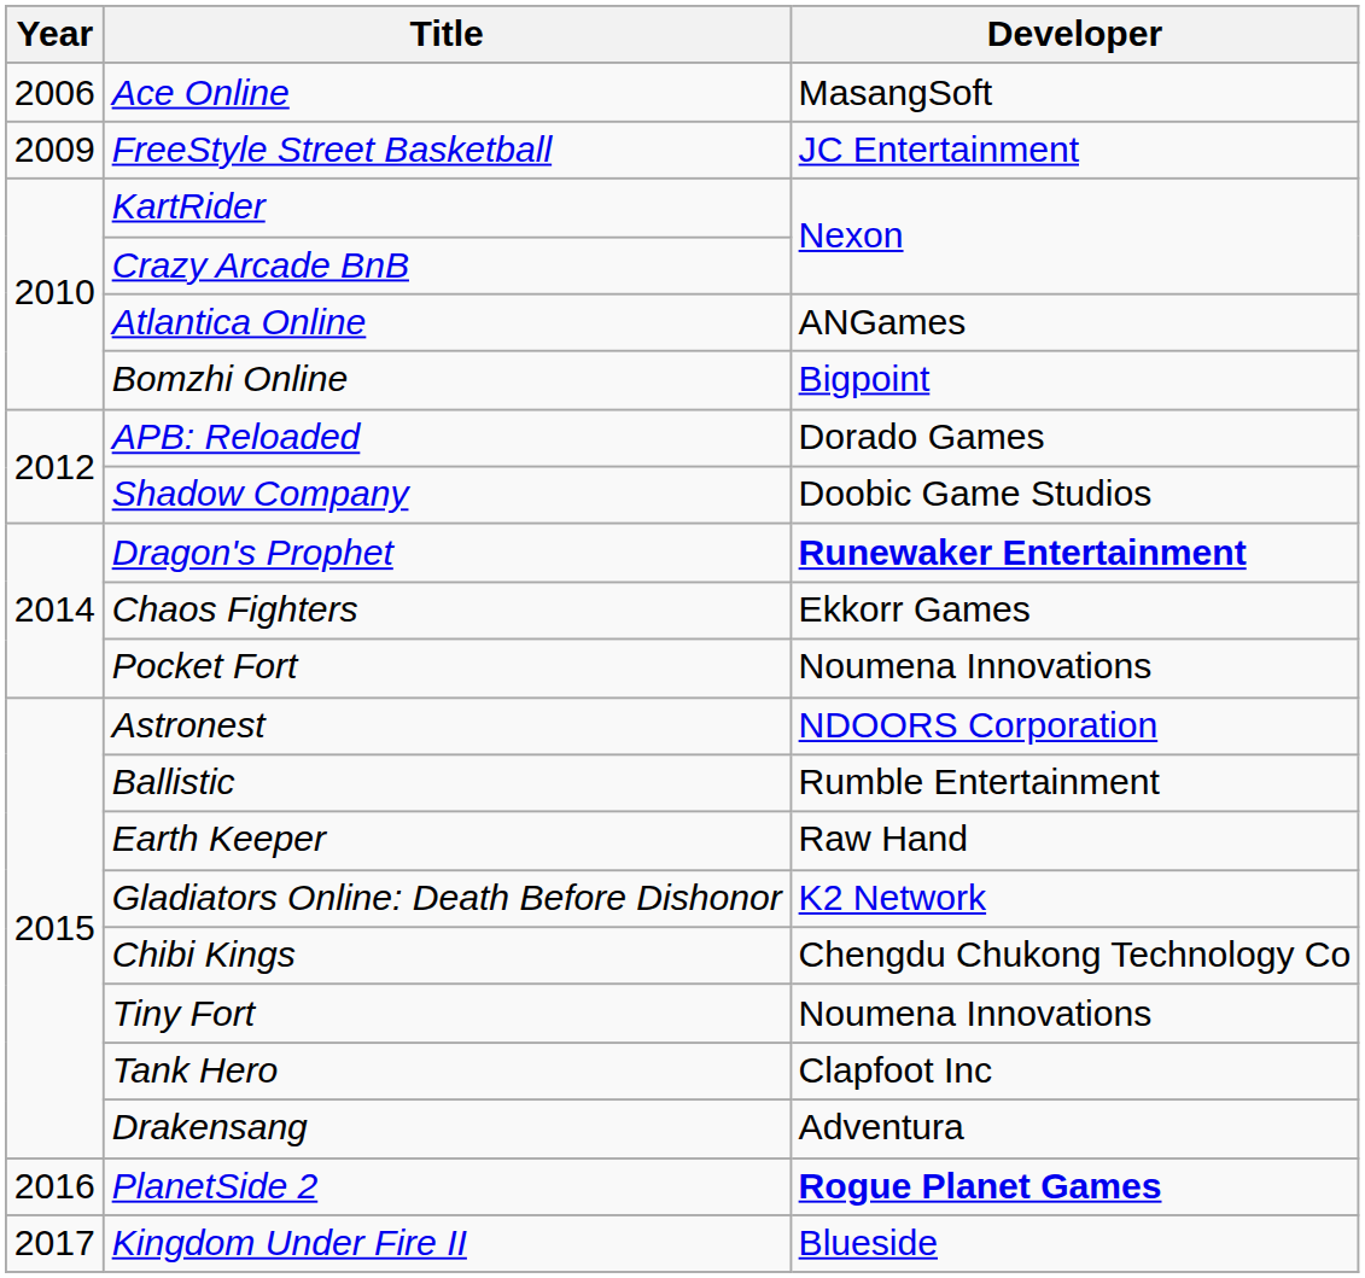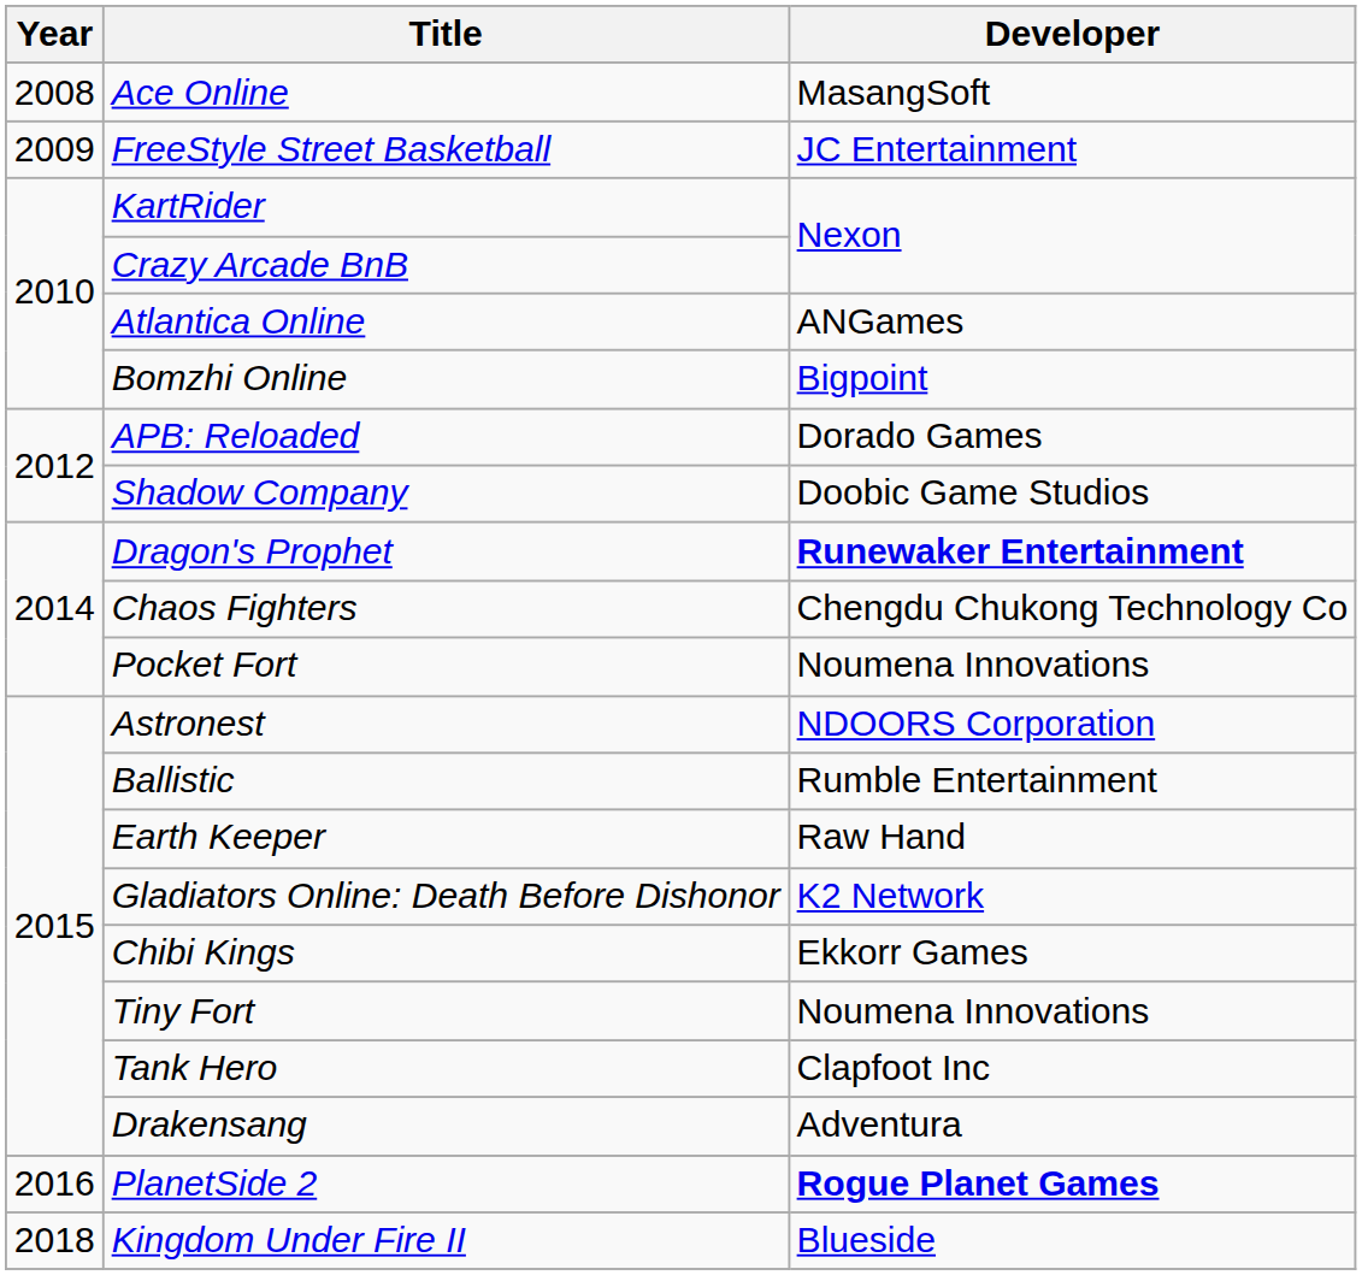Ace Online | Year: 2006 -> 2008
Chaos Fighters | Developer: Ekkorr Games -> Chengdu Chukong Technology Co
Chibi Kings | Developer: Chengdu Chukong Technology Co -> Ekkorr Games
Kingdom Under Fire II | Year: 2017 -> 2018
